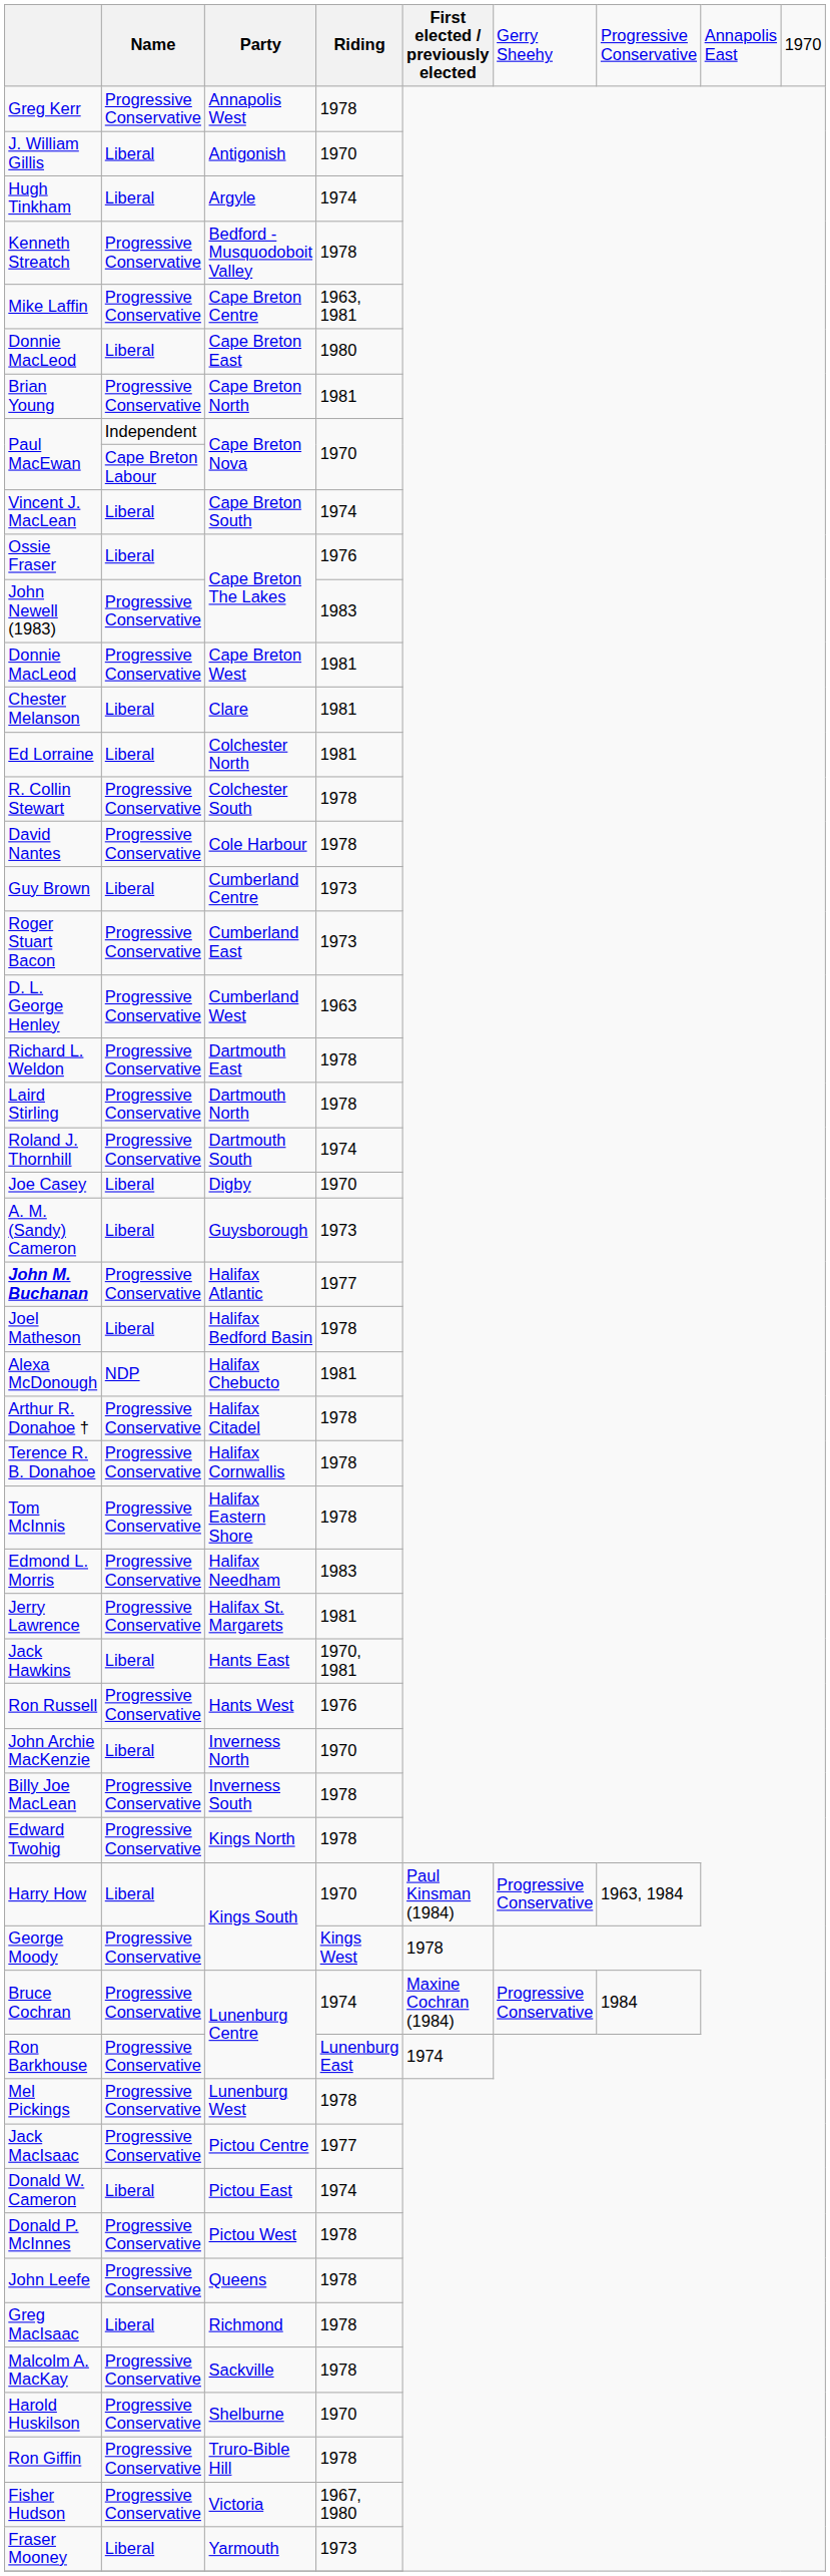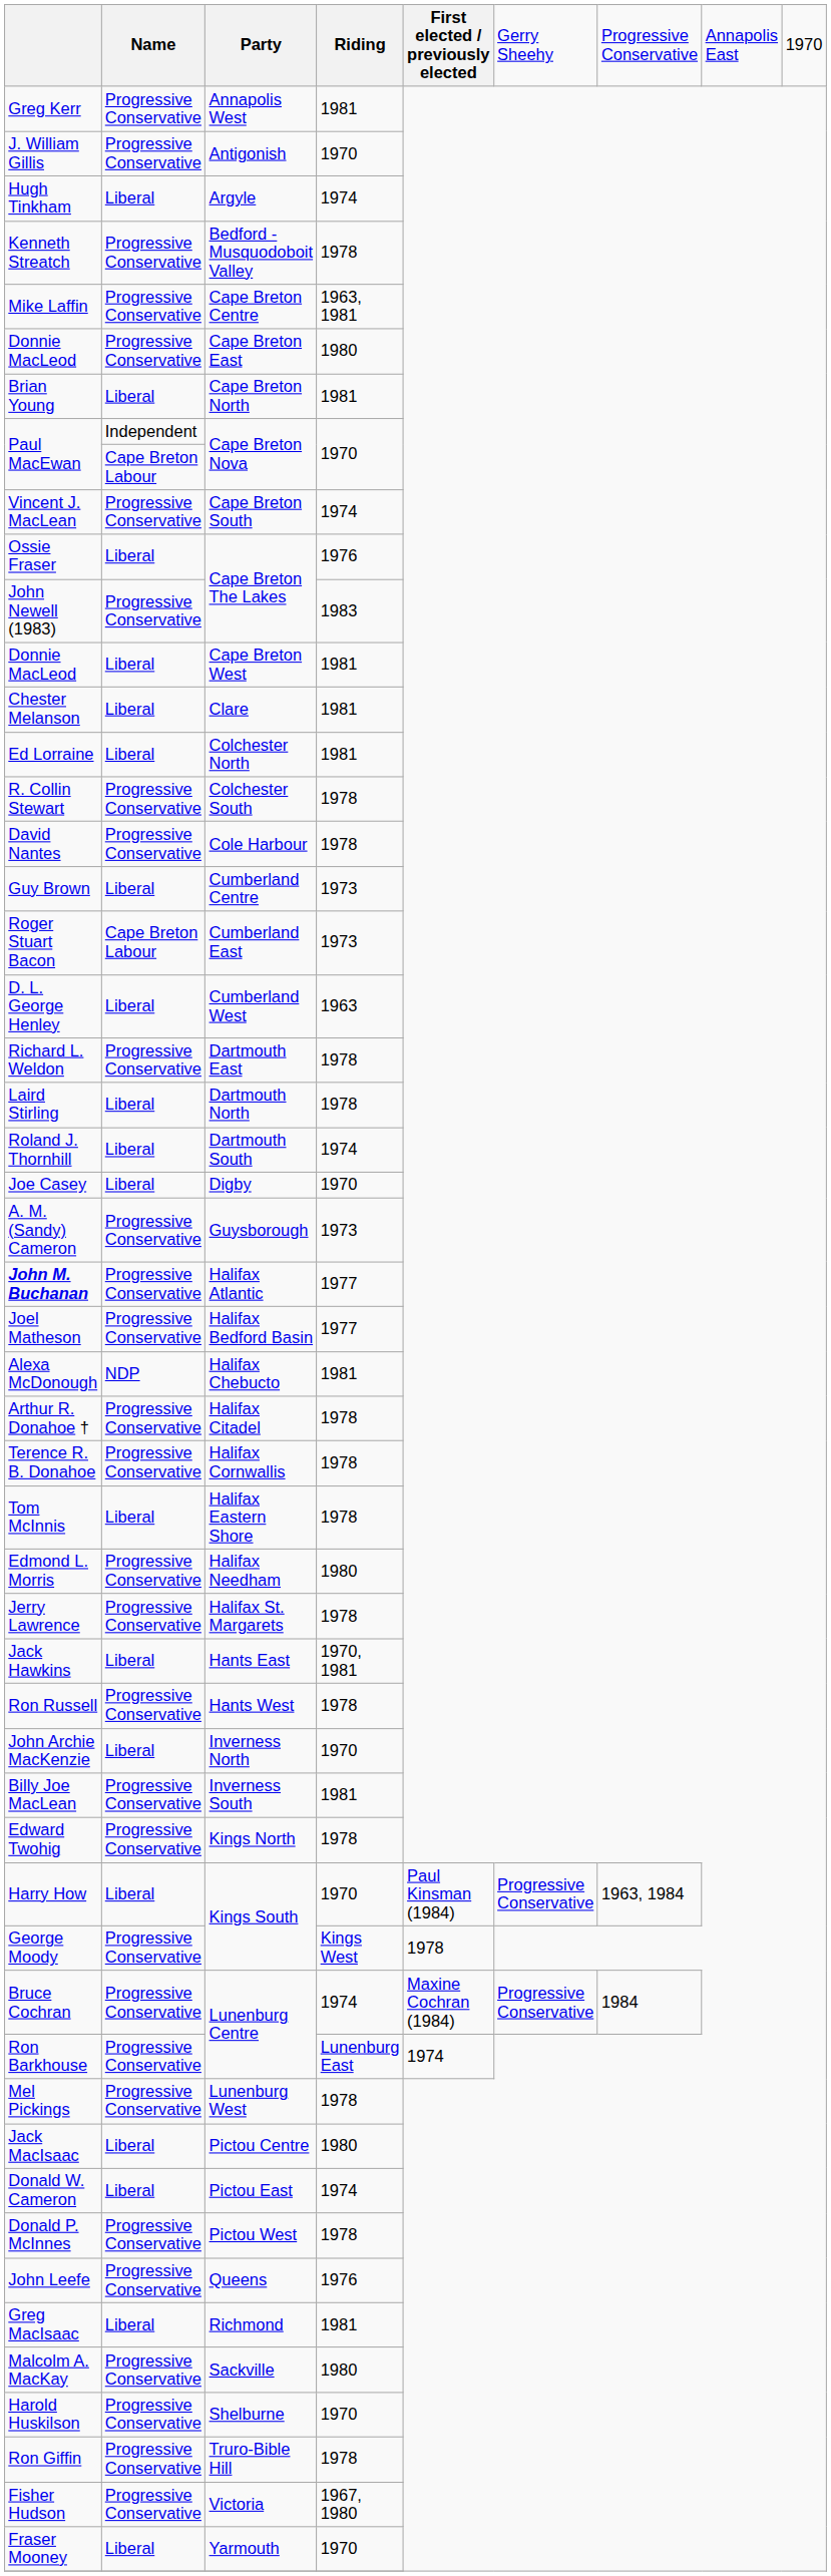Greg Kerr | column 4: 1978 -> 1981
J. William Gillis | column 2: Liberal -> Progressive Conservative
Donnie MacLeod / Cape Breton East | column 2: Liberal -> Progressive Conservative
Brian Young | column 2: Progressive Conservative -> Liberal
Vincent J. MacLean | column 2: Liberal -> Progressive Conservative
Donnie MacLeod / Cape Breton West | column 2: Progressive Conservative -> Liberal
Roger Stuart Bacon | column 2: Progressive Conservative -> Cape Breton Labour
D. L. George Henley | column 2: Progressive Conservative -> Liberal
Laird Stirling | column 2: Progressive Conservative -> Liberal
Roland J. Thornhill | column 2: Progressive Conservative -> Liberal
A. M. (Sandy) Cameron | column 2: Liberal -> Progressive Conservative
Joel Matheson | column 2: Liberal -> Progressive Conservative
Joel Matheson | column 4: 1978 -> 1977
Tom McInnis | column 2: Progressive Conservative -> Liberal
Edmond L. Morris | column 4: 1983 -> 1980
Jerry Lawrence | column 4: 1981 -> 1978
Ron Russell | column 4: 1976 -> 1978
Billy Joe MacLean | column 4: 1978 -> 1981
Jack MacIsaac | column 2: Progressive Conservative -> Liberal
Jack MacIsaac | column 4: 1977 -> 1980
John Leefe | column 4: 1978 -> 1976
Greg MacIsaac | column 4: 1978 -> 1981
Malcolm A. MacKay | column 4: 1978 -> 1980
Fraser Mooney | column 4: 1973 -> 1970
